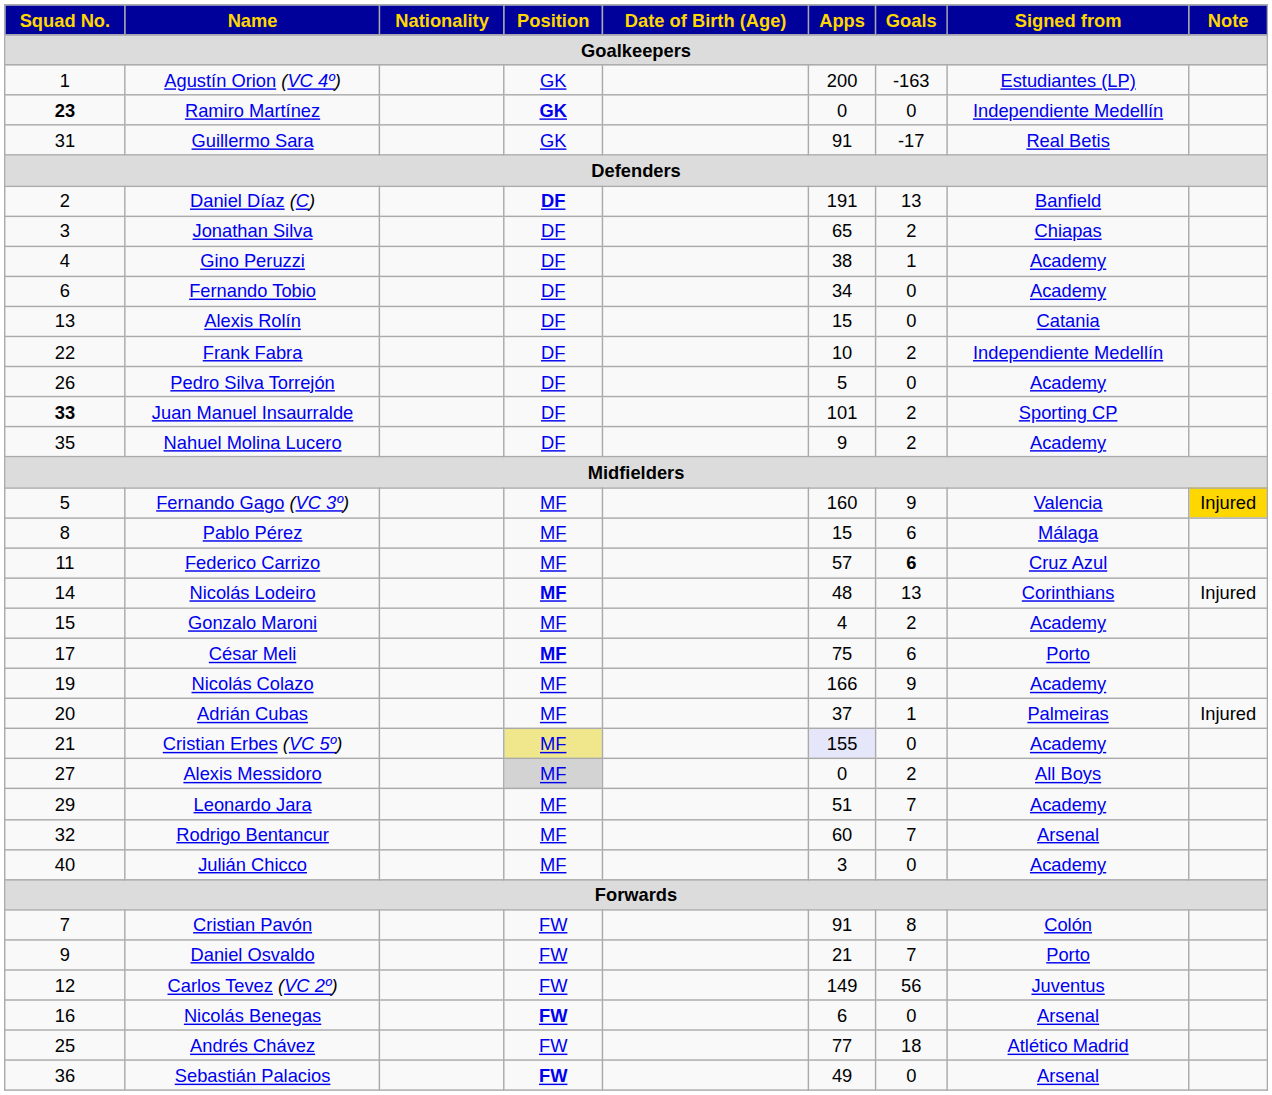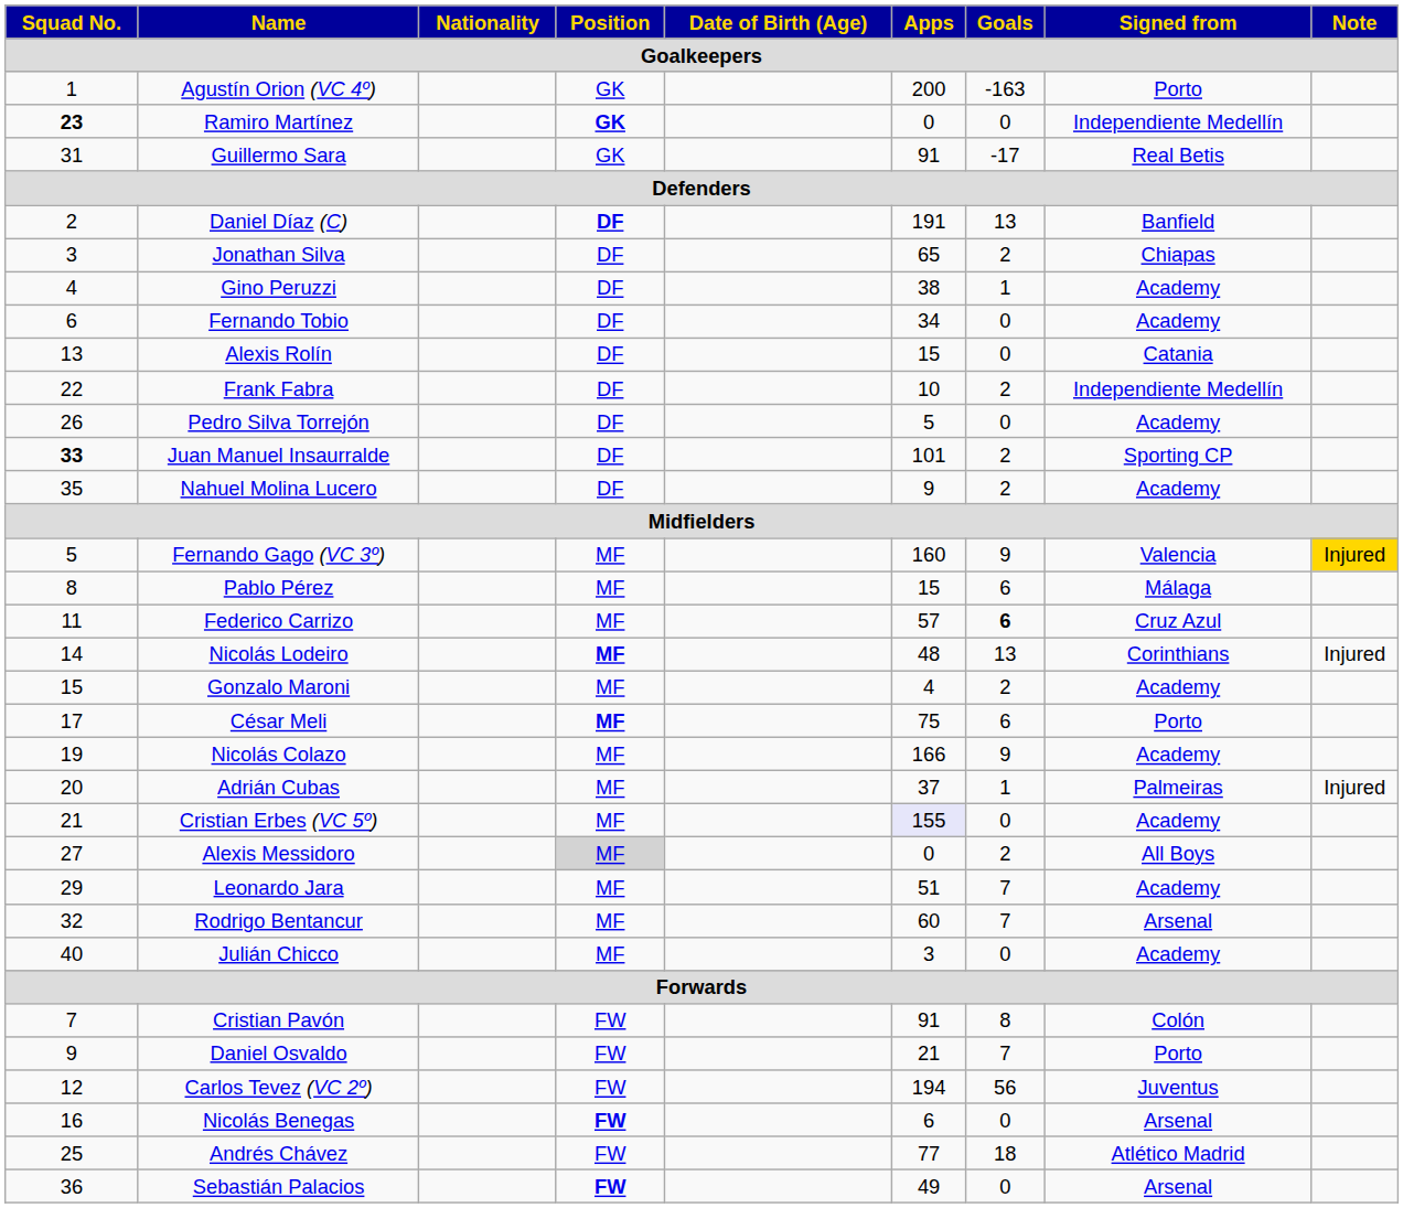Agustín Orion (VC 4º) | Signed from: Estudiantes (LP) -> Porto
Cristian Erbes (VC 5º) | Position: khaki background -> no background
Carlos Tevez (VC 2º) | Apps: 149 -> 194
